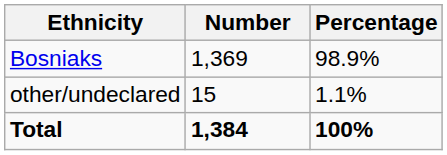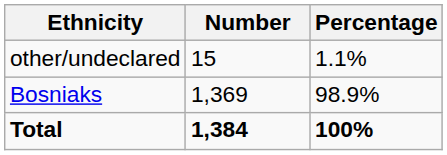rows swapped: Bosniaks <-> other/undeclared
